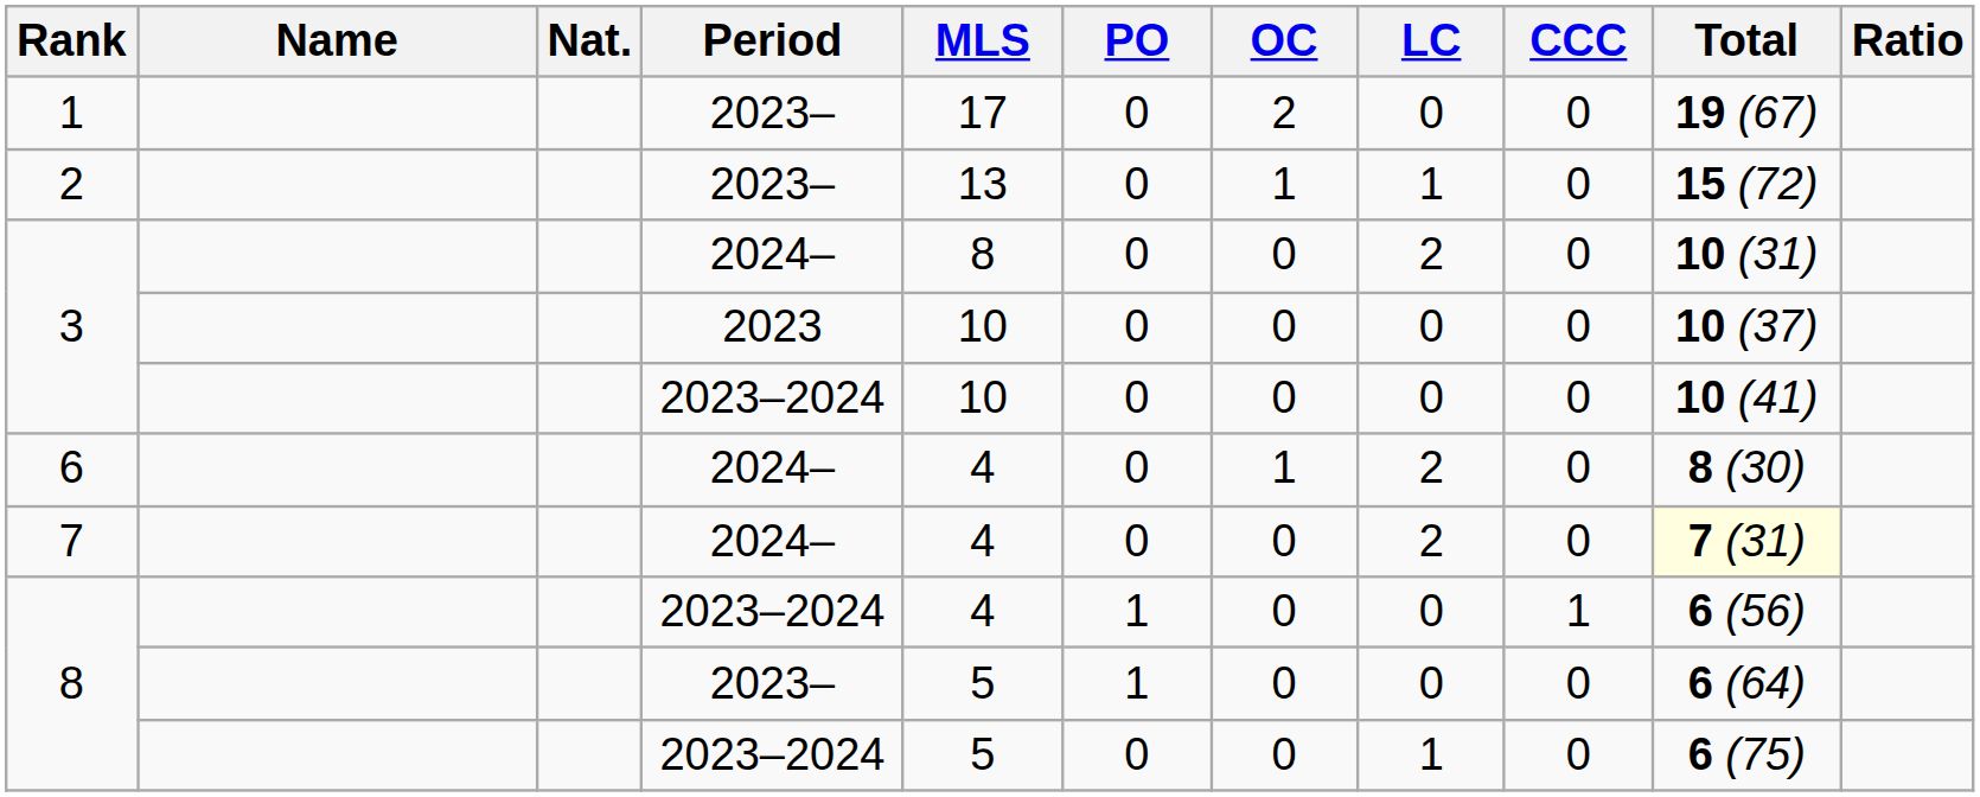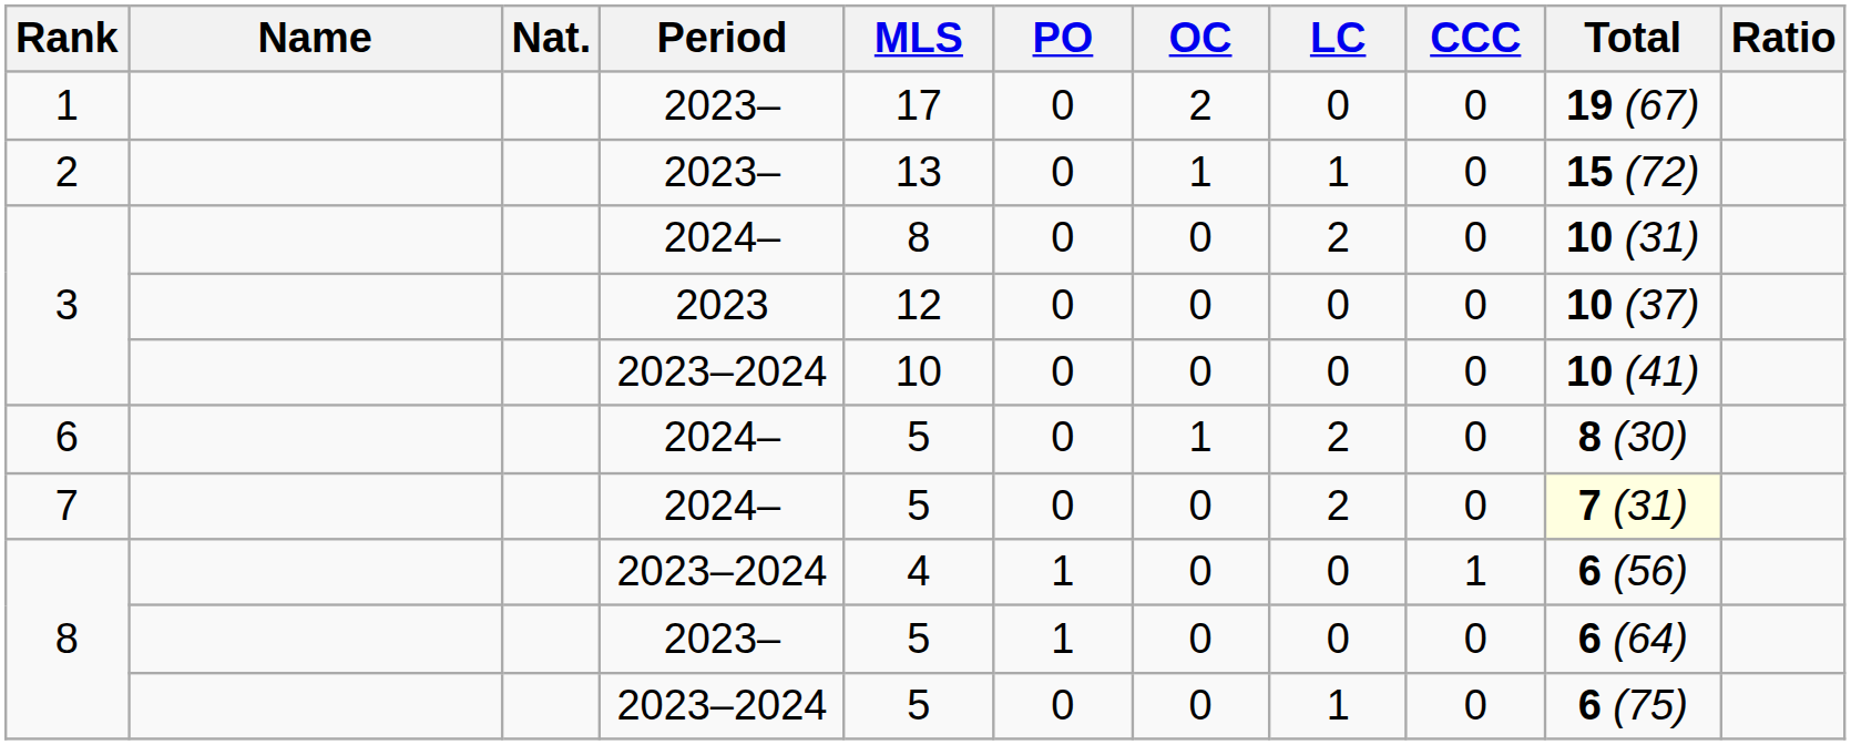3 / 2023 | MLS: 10 -> 12
6 | MLS: 4 -> 5
7 | MLS: 4 -> 5
